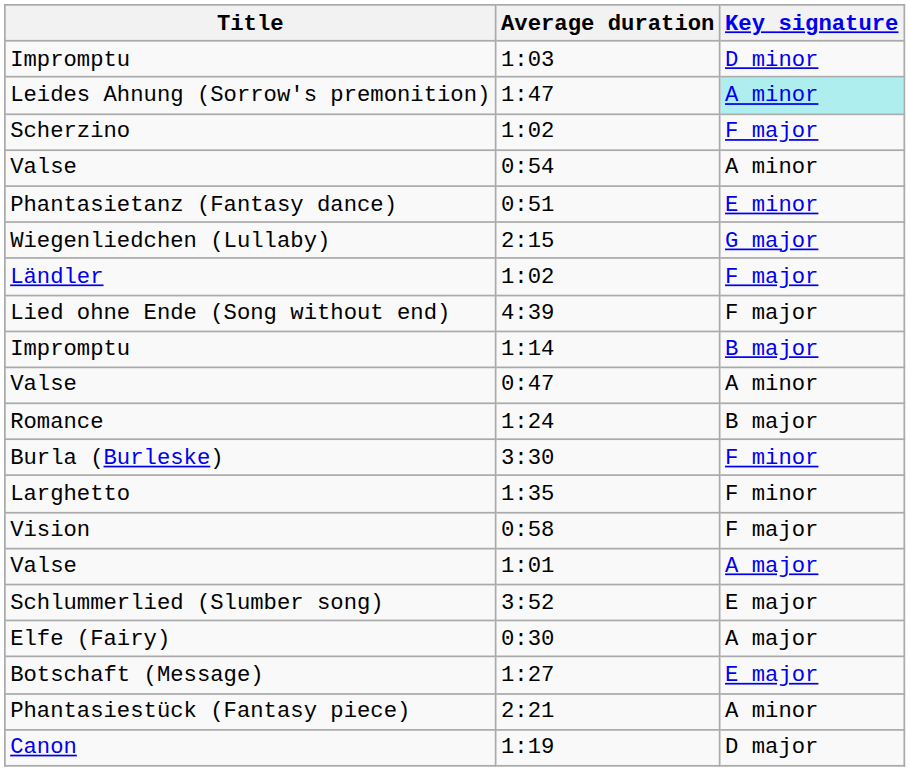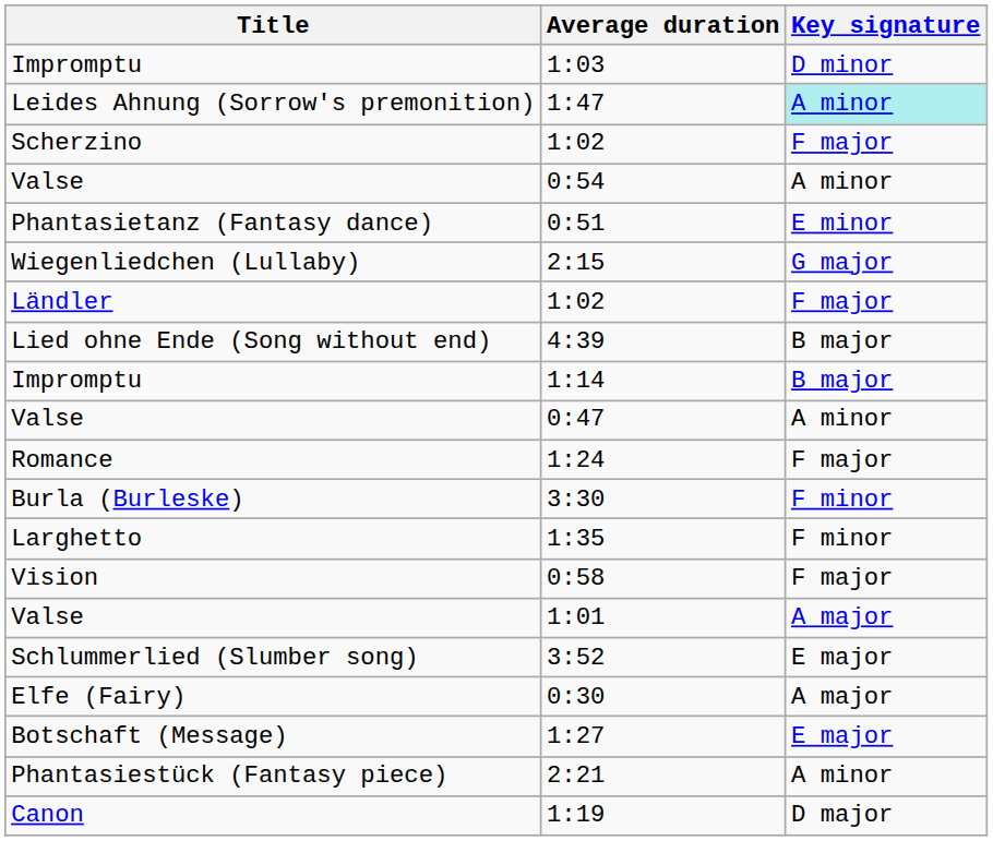4:39 | Key signature: F major -> B major
1:24 | Key signature: B major -> F major
